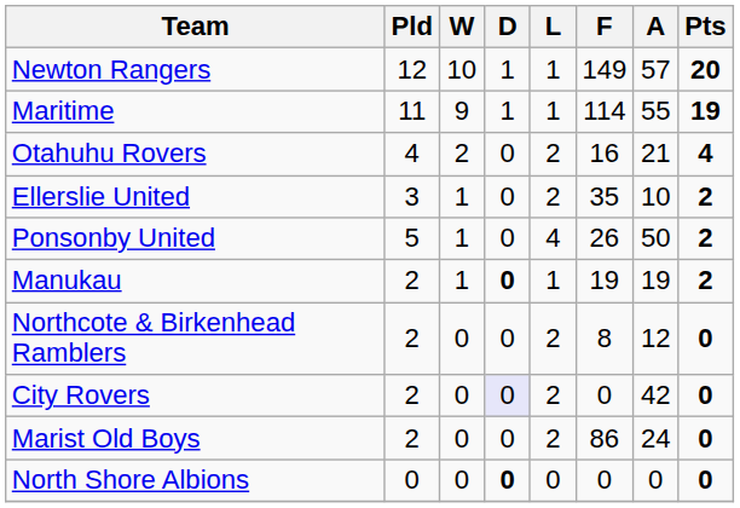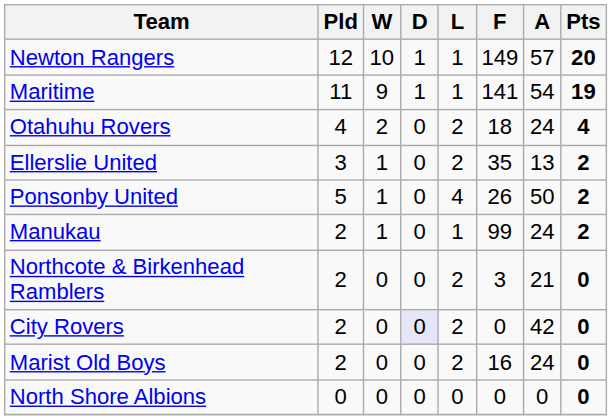Maritime | F: 114 -> 141
Maritime | A: 55 -> 54
Otahuhu Rovers | F: 16 -> 18
Otahuhu Rovers | A: 21 -> 24
Ellerslie United | A: 10 -> 13
Manukau | D: bold -> normal
Manukau | F: 19 -> 99
Manukau | A: 19 -> 24
Northcote & Birkenhead Ramblers | F: 8 -> 3
Northcote & Birkenhead Ramblers | A: 12 -> 21
Marist Old Boys | F: 86 -> 16
North Shore Albions | D: bold -> normal
